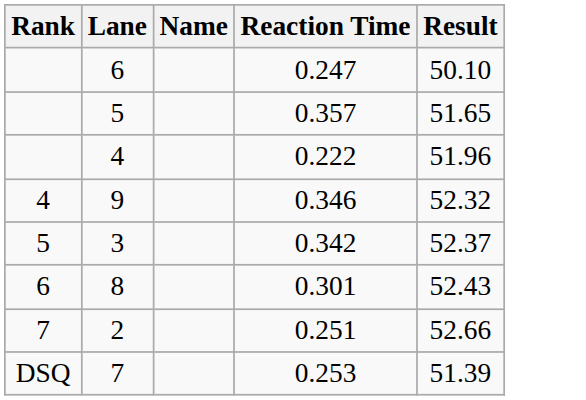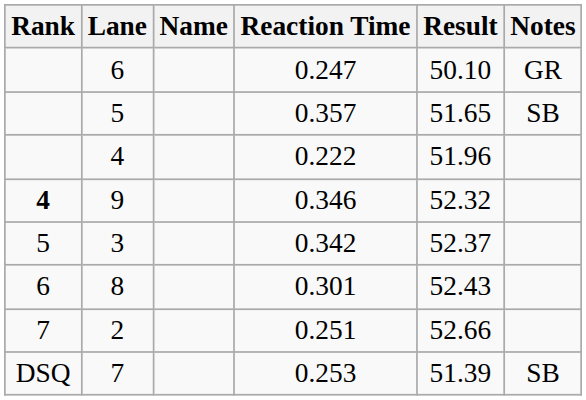+ column: Notes | GR | SB | SB
9 | Rank: normal -> bold
